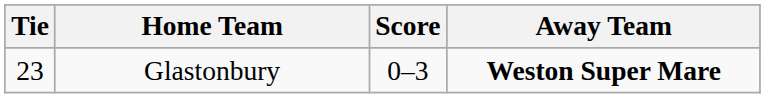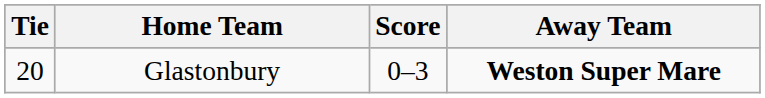Glastonbury | Tie: 23 -> 20
